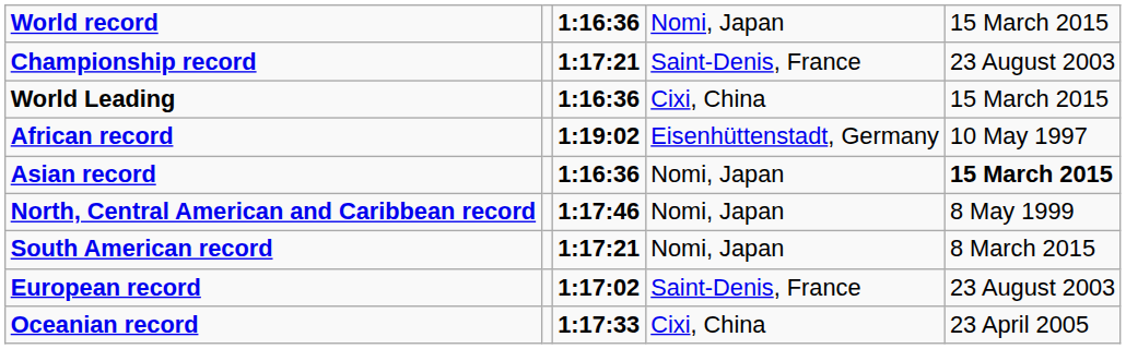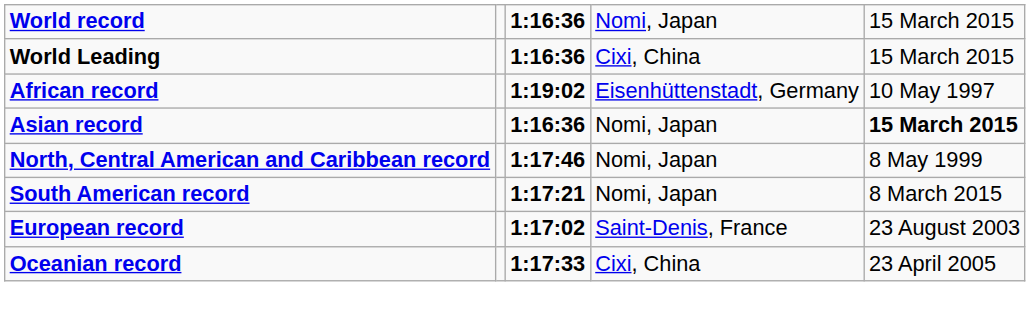- row: Championship record | 1:17:21 | Saint-Denis, France | 23 August 2003
